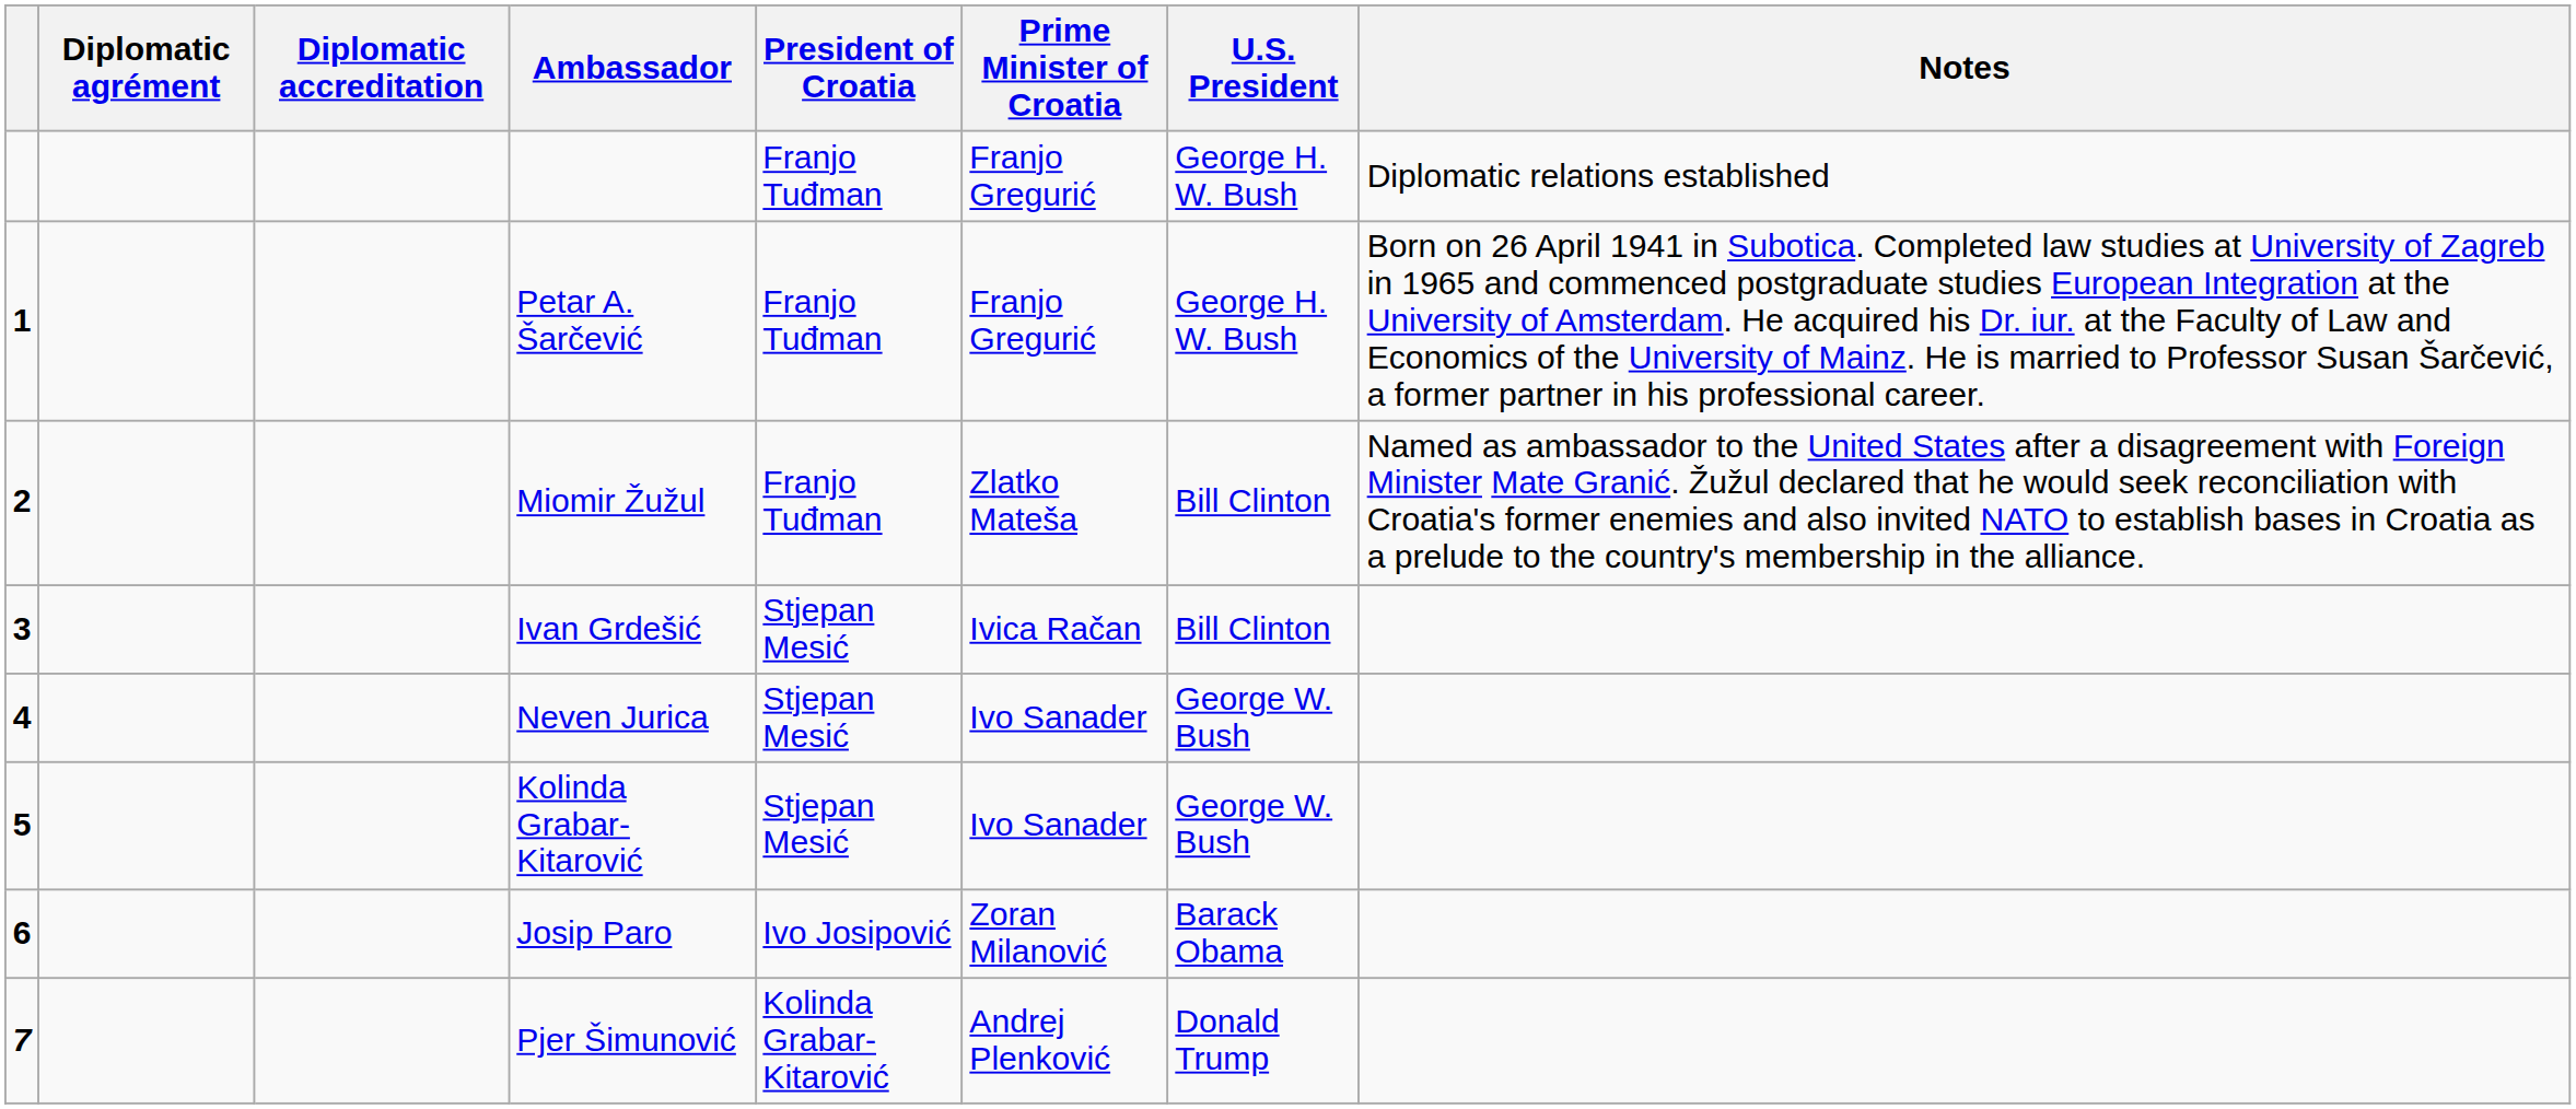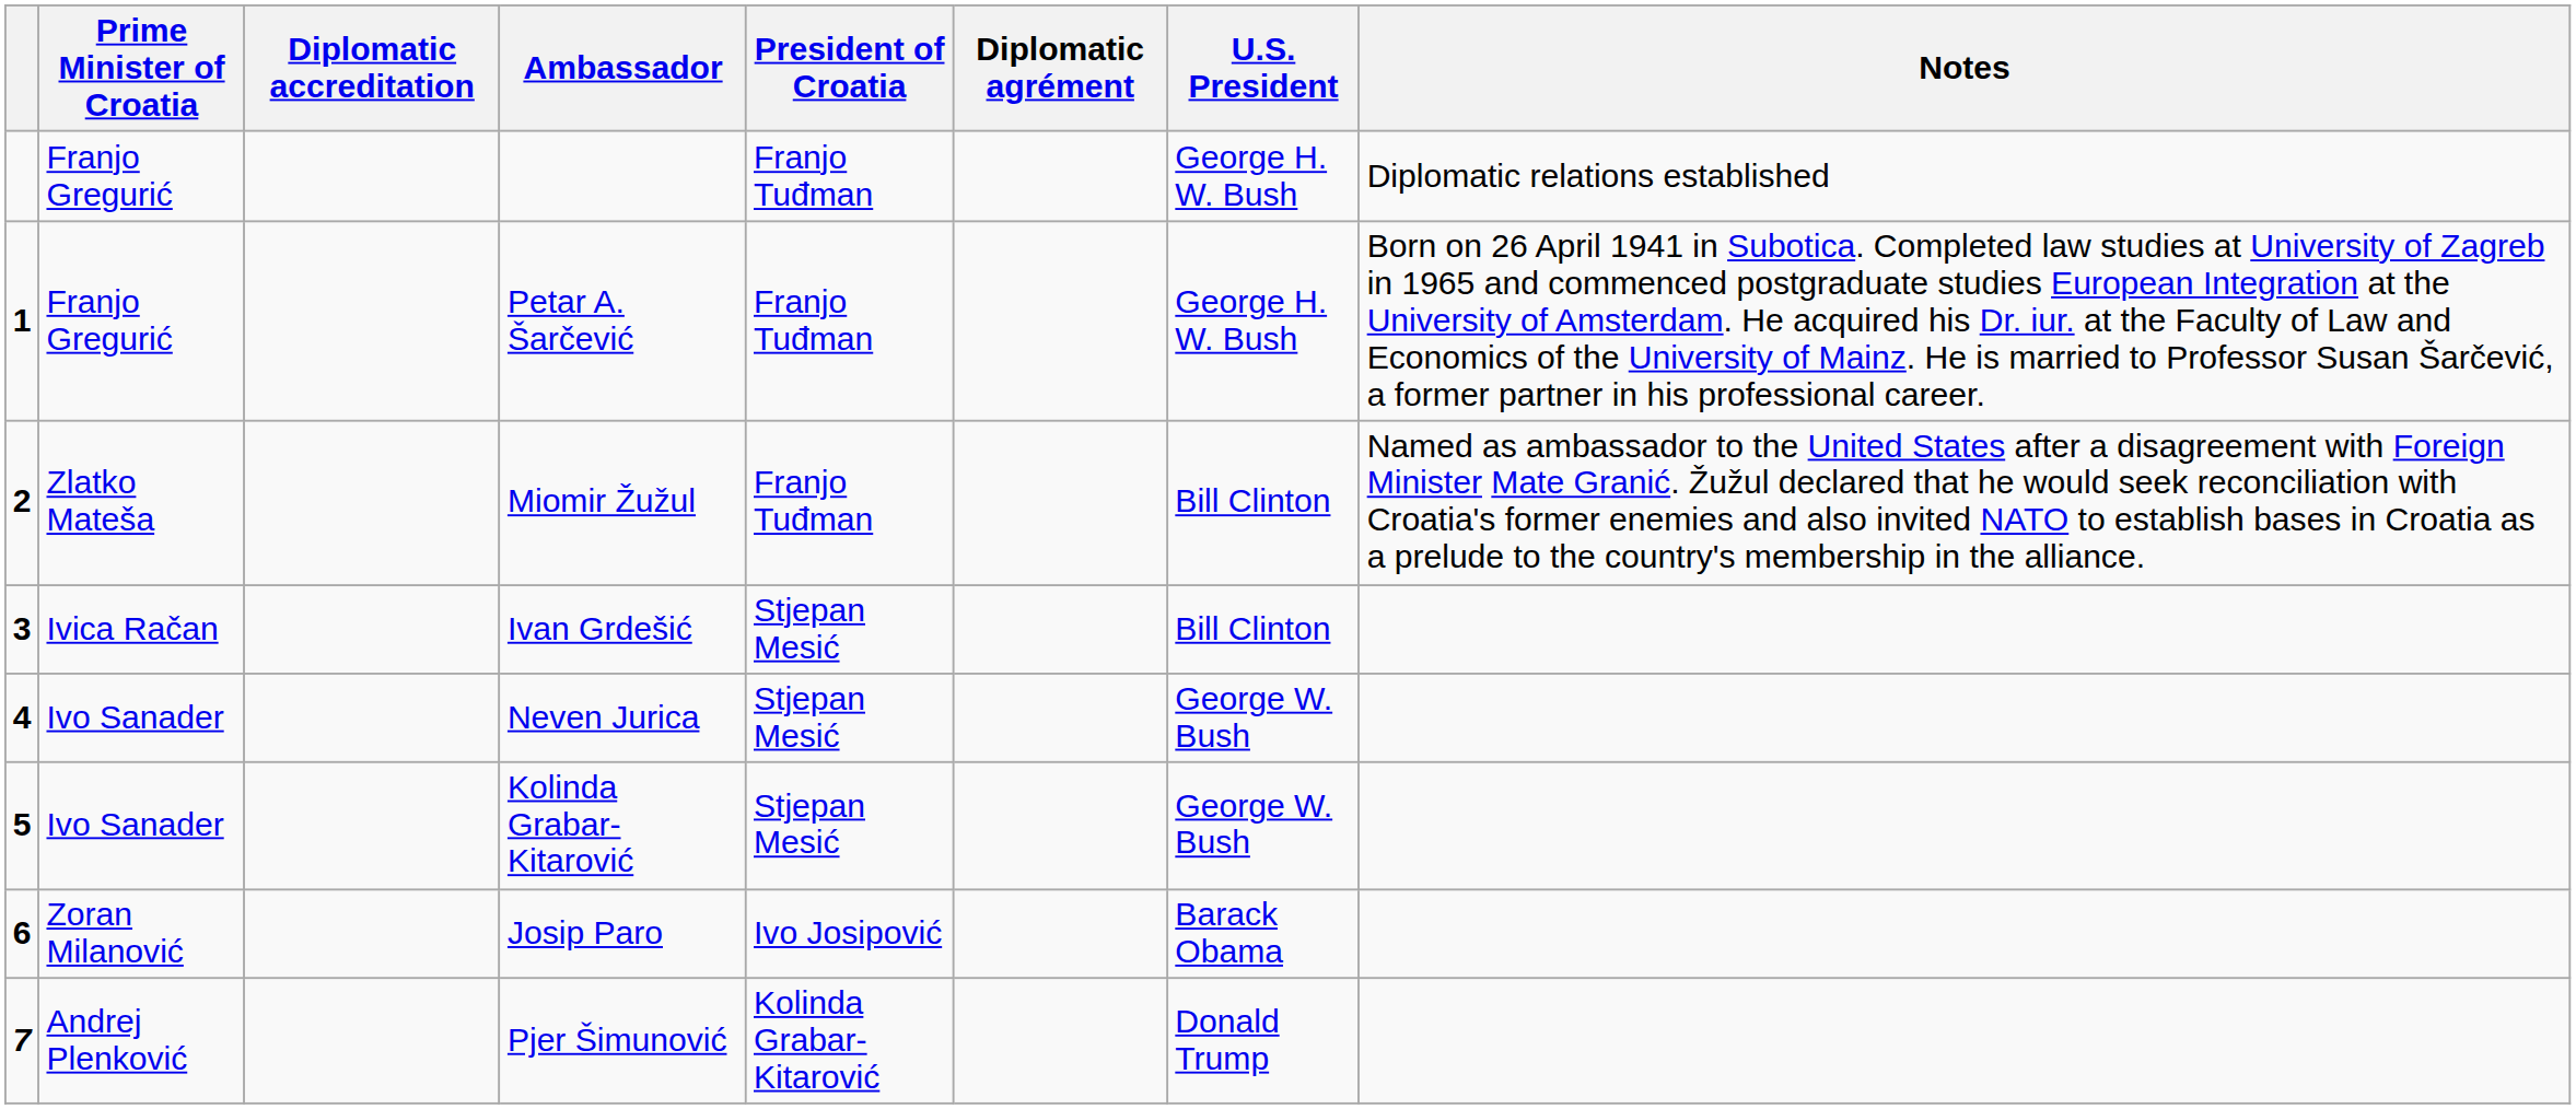columns swapped: Diplomatic agrément <-> Prime Minister of Croatia
